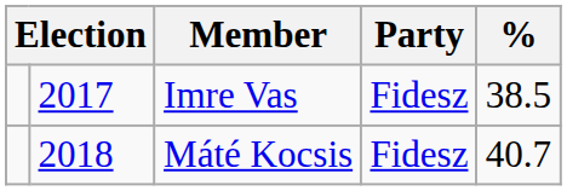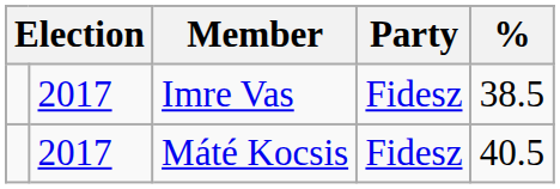Máté Kocsis | column 2: 2018 -> 2017
Máté Kocsis | %: 40.7 -> 40.5
